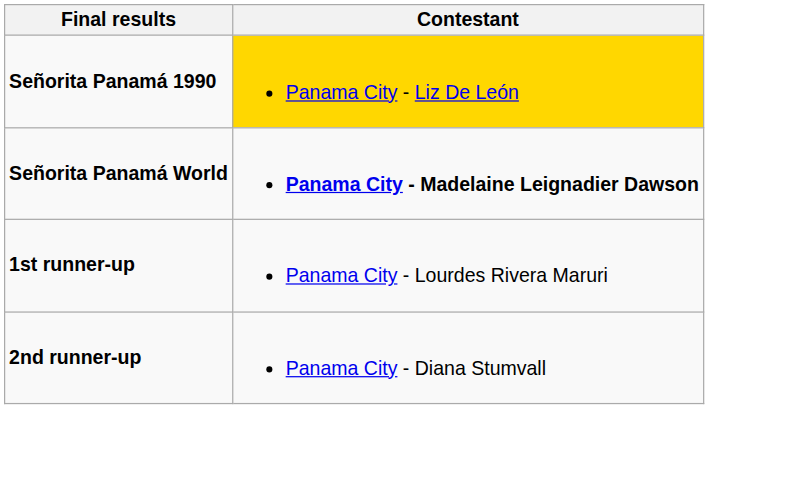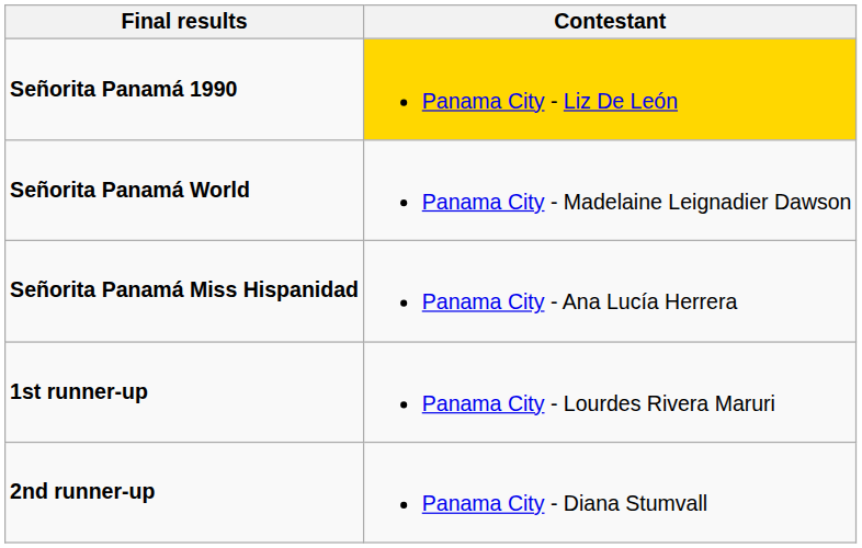Señorita Panamá World | Contestant: bold -> normal
+ row: Señorita Panamá Miss Hispanidad | Panama City - Ana Lucía Herrera
